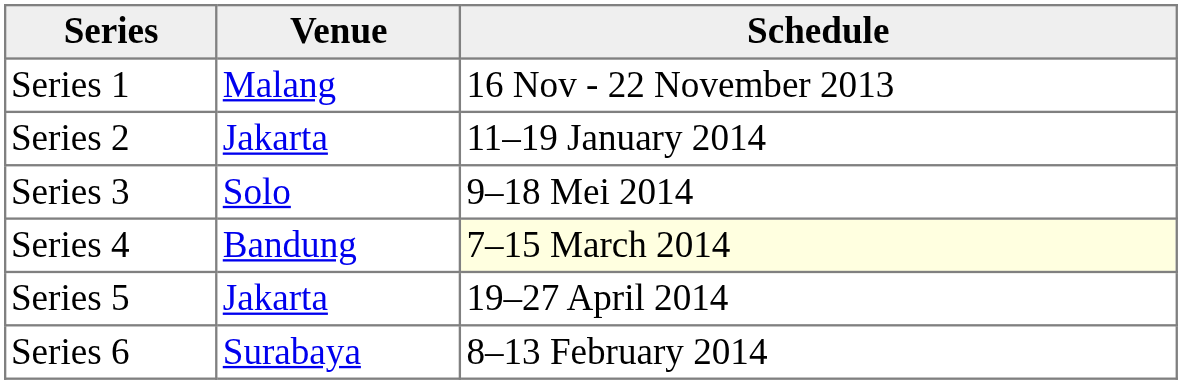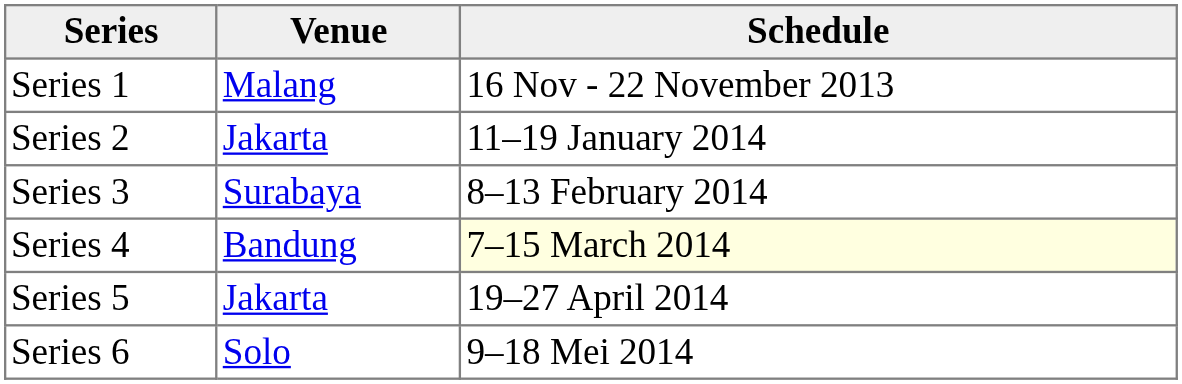Series 3 | Venue: Solo -> Surabaya
Series 3 | Schedule: 9–18 Mei 2014 -> 8–13 February 2014
Series 6 | Venue: Surabaya -> Solo
Series 6 | Schedule: 8–13 February 2014 -> 9–18 Mei 2014
